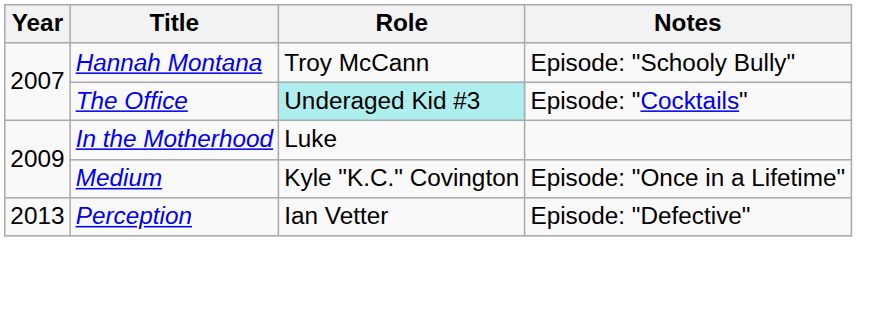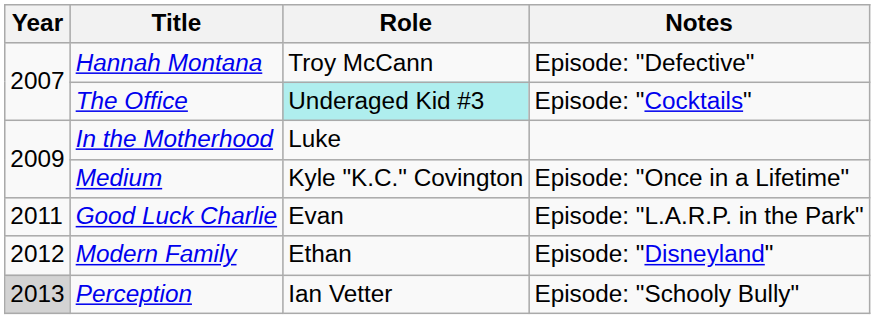Hannah Montana | Notes: Episode: "Schooly Bully" -> Episode: "Defective"
+ row: 2011 | Good Luck Charlie | Evan | Episode: "L.A.R.P. in the Park"
+ row: 2012 | Modern Family | Ethan | Episode: "Disneyland"
Perception | Year: no background -> lightgrey background
Perception | Notes: Episode: "Defective" -> Episode: "Schooly Bully"
